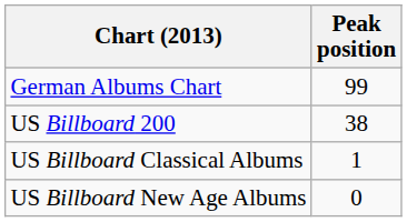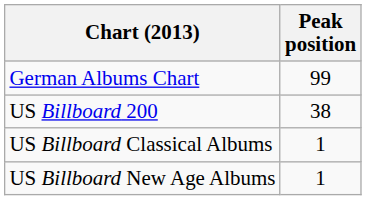US Billboard New Age Albums | Peak position: 0 -> 1
